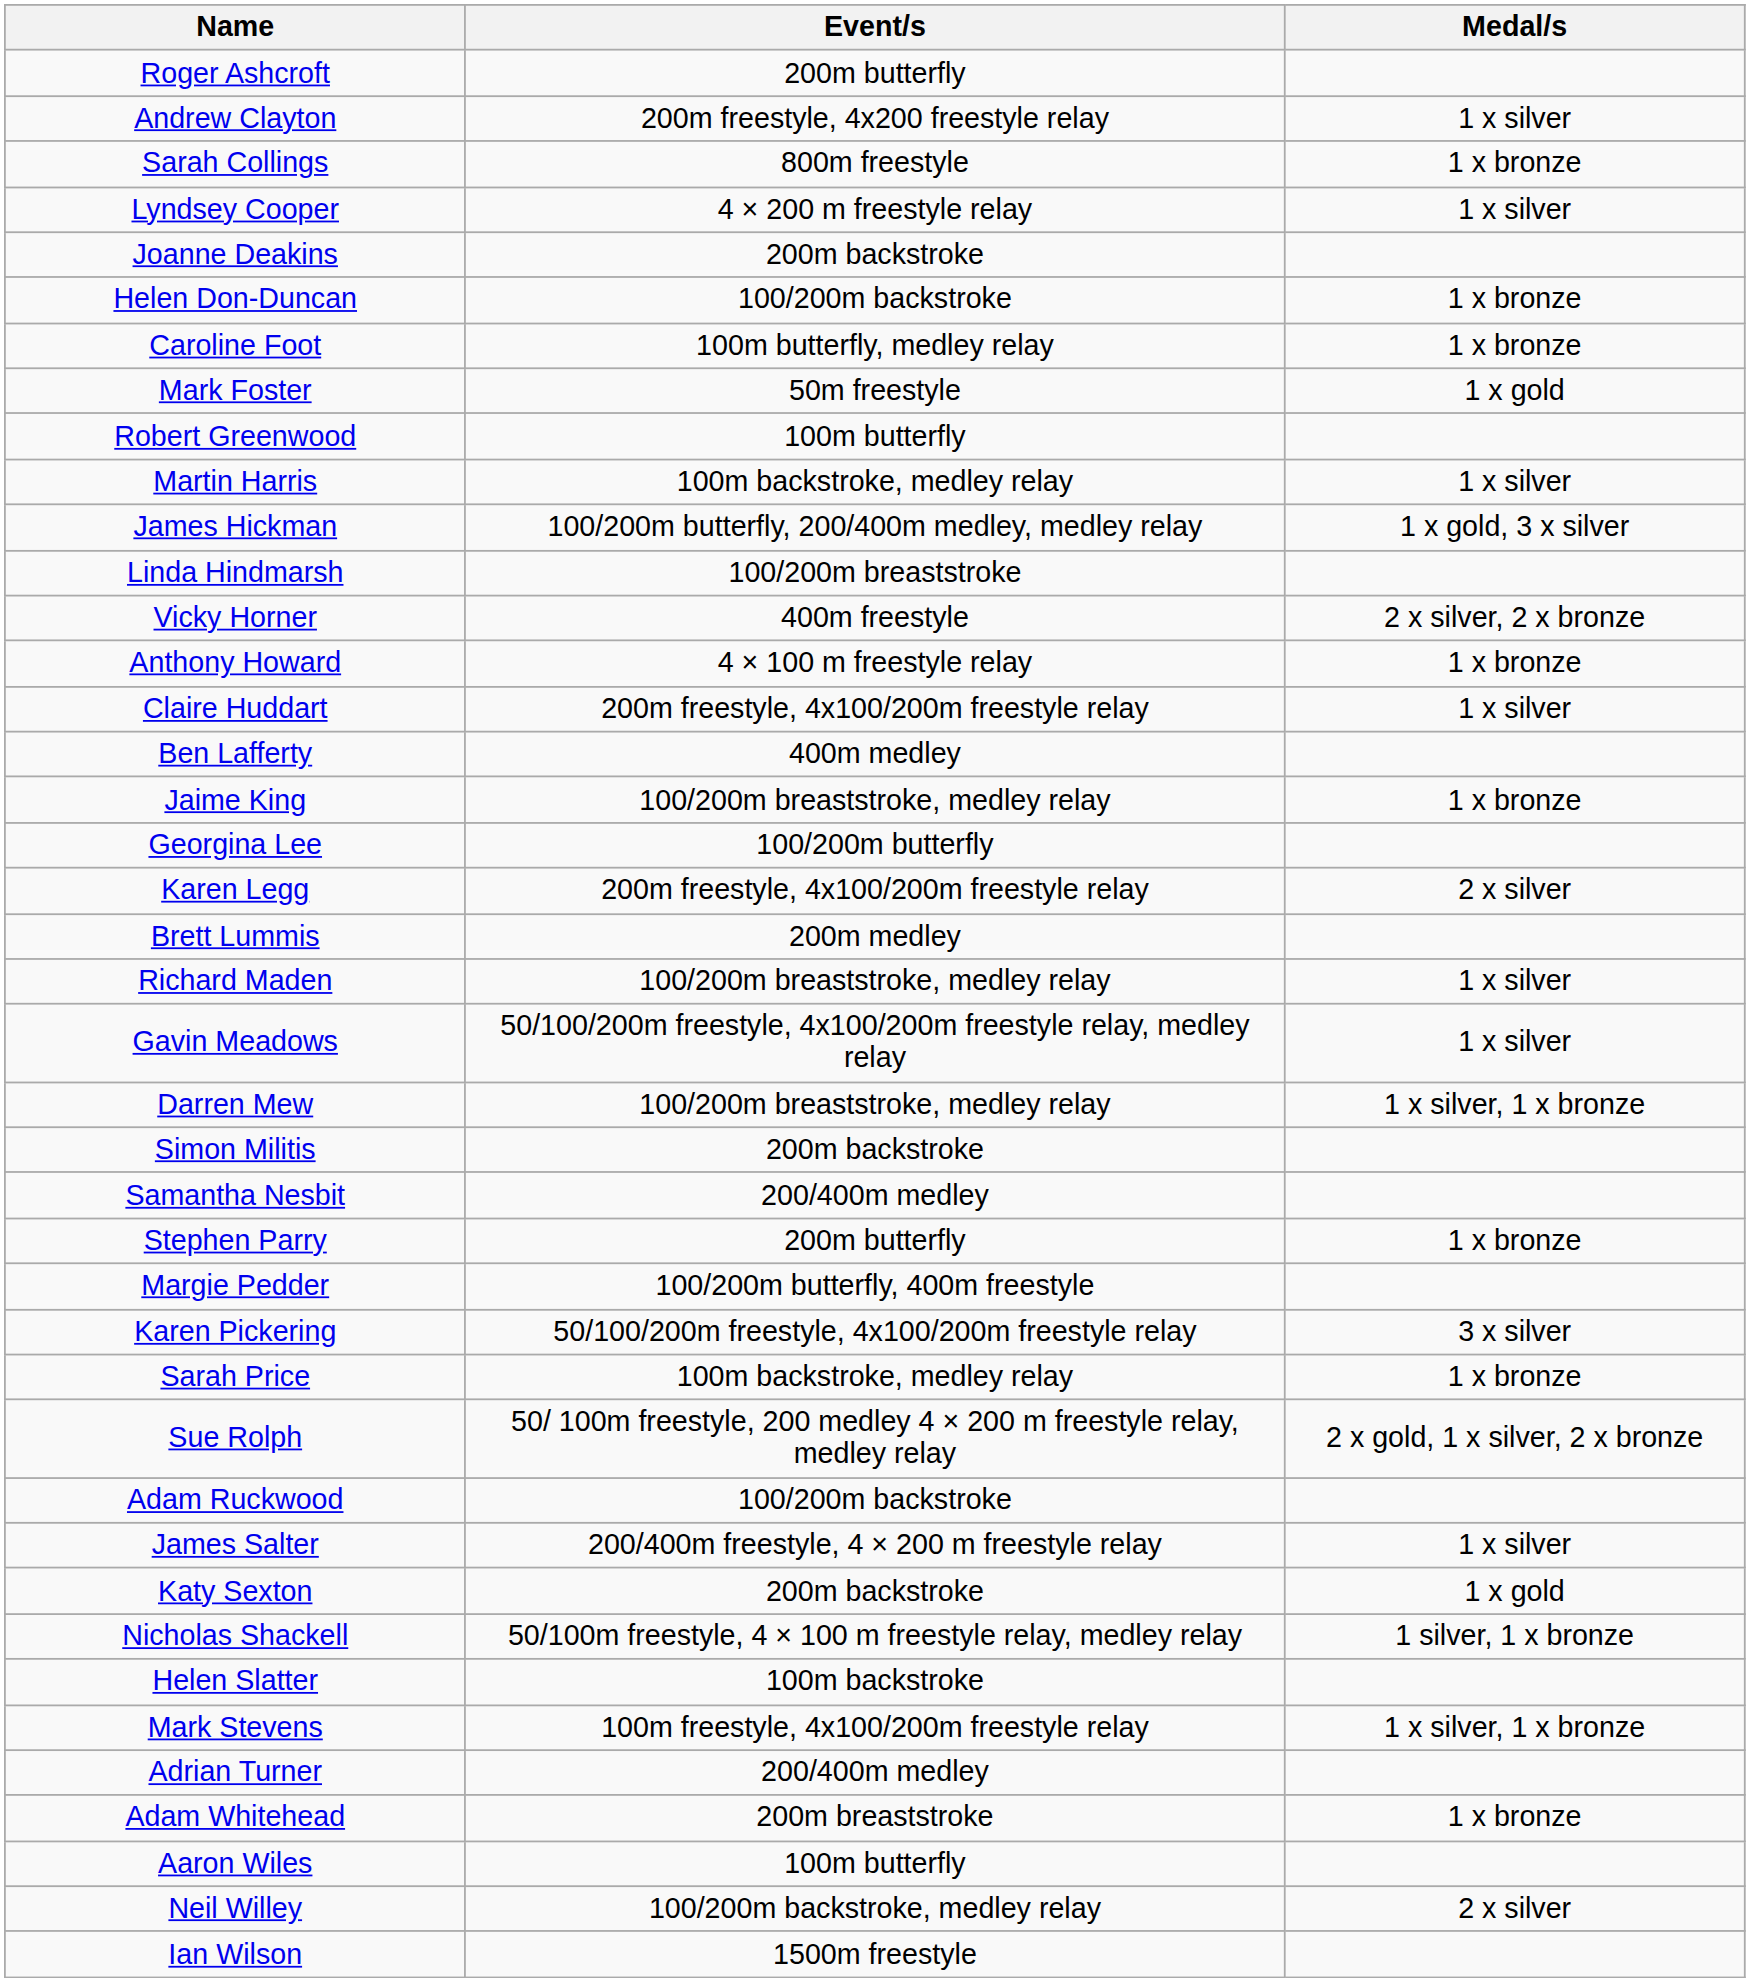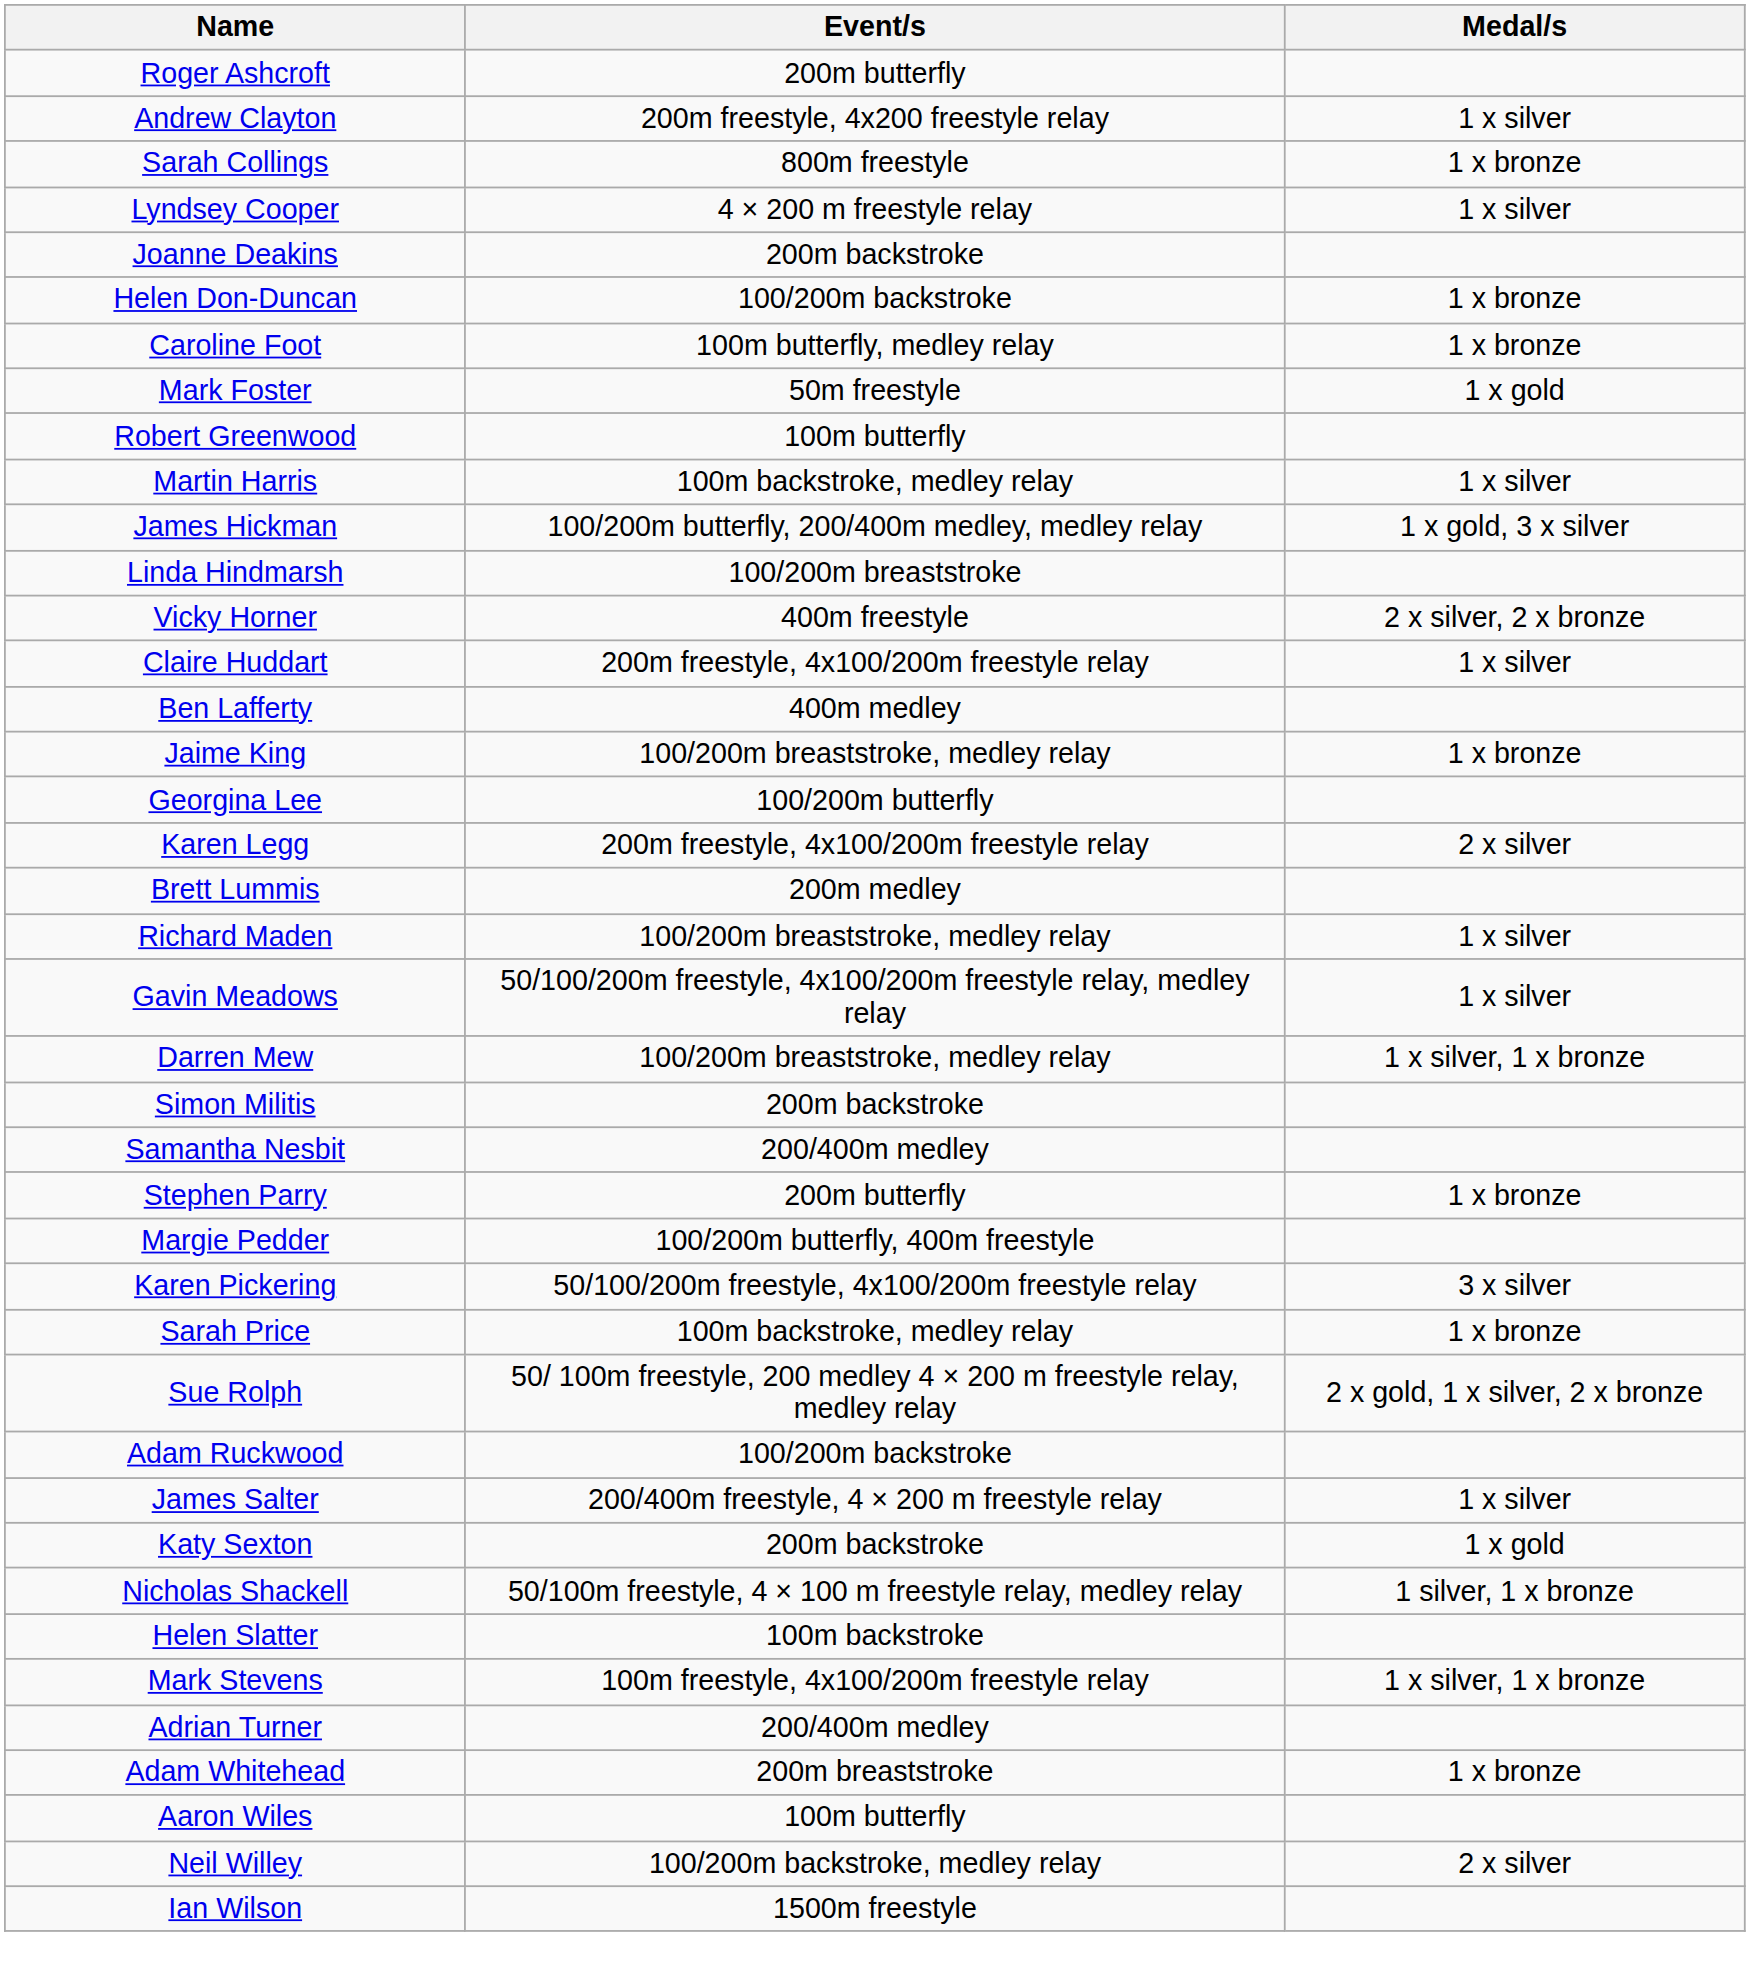- row: Anthony Howard | 4 × 100 m freestyle relay | 1 x bronze
